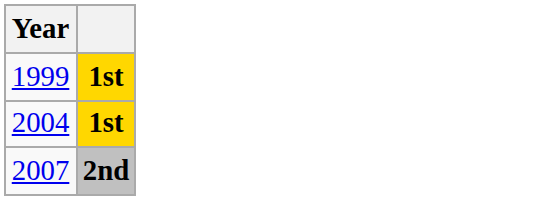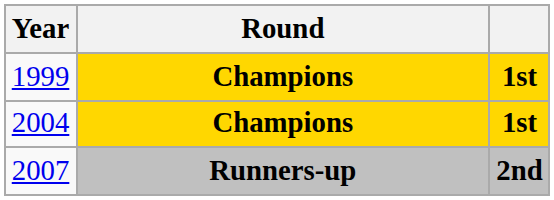+ column: Round | Champions | Champions | Runners-up
